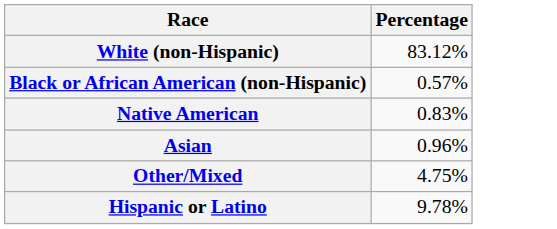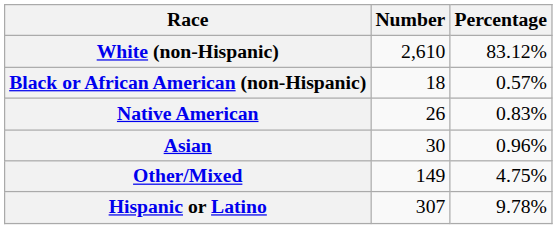+ column: Number | 2,610 | 18 | 26 | 30 | 149 | 307
